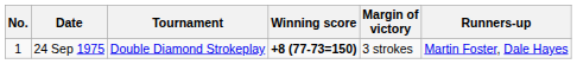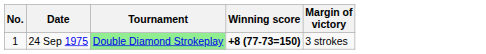- column: Runners-up | Martin Foster, Dale Hayes
24 Sep 1975 | Tournament: no background -> lightgreen background
